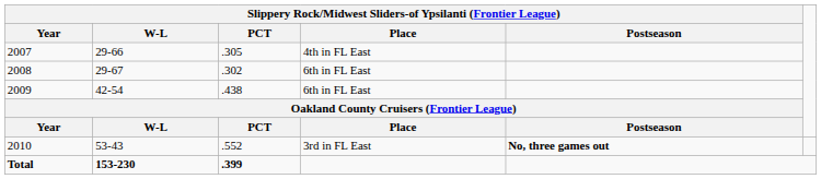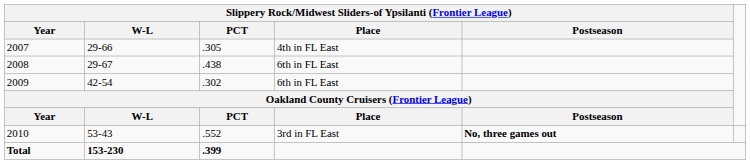2008 | column 3: .302 -> .438
2009 | column 3: .438 -> .302
